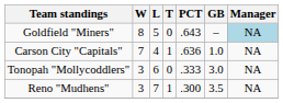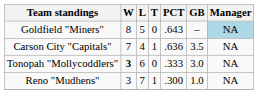Carson City "Capitals" | GB: 1.0 -> 3.5
Tonopah "Mollycoddlers" | W: normal -> bold
Reno "Mudhens" | GB: 3.5 -> 1.0
